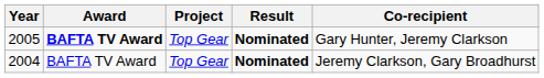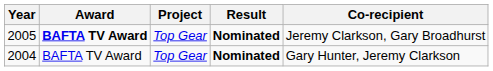2005 | Co-recipient: Gary Hunter, Jeremy Clarkson -> Jeremy Clarkson, Gary Broadhurst
2004 | Co-recipient: Jeremy Clarkson, Gary Broadhurst -> Gary Hunter, Jeremy Clarkson
